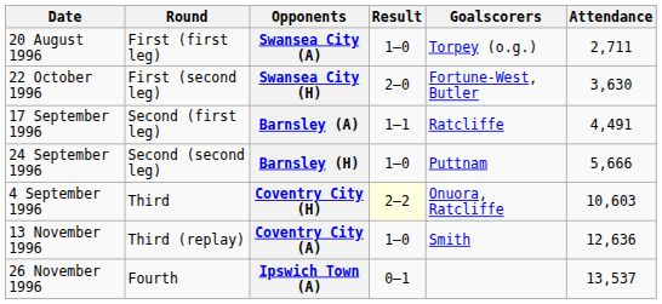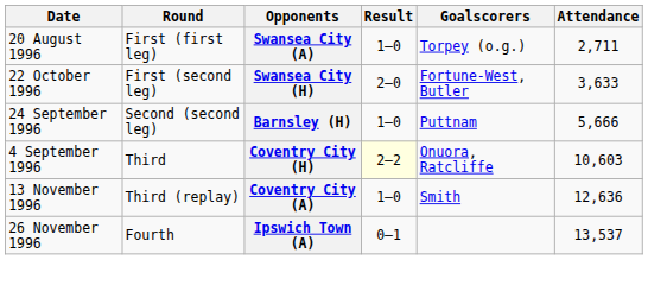Swansea City (H) | Attendance: 3,630 -> 3,633
- row: 17 September 1996 | Second (first leg) | Barnsley (A) | 1–1 | Ratcliffe | 4,491
